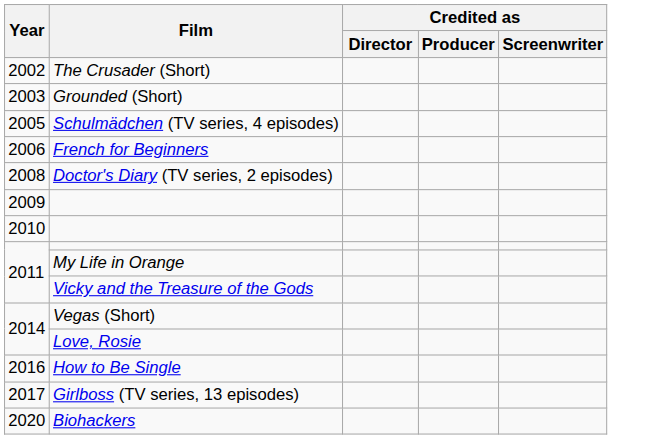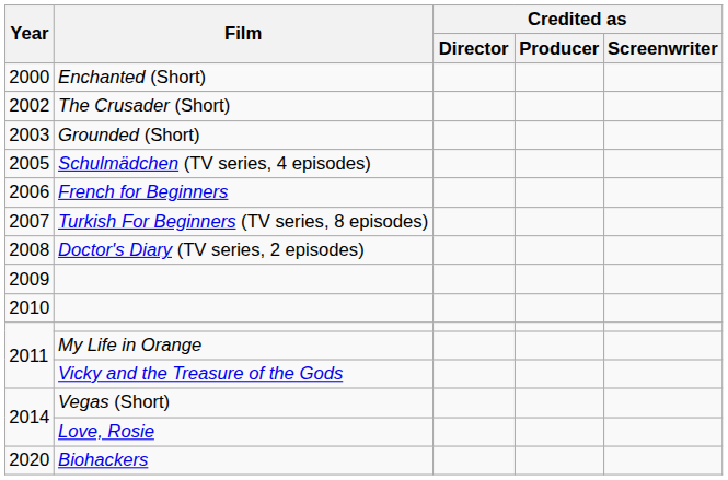+ row: 2000 | Enchanted (Short)
+ row: 2007 | Turkish For Beginners (TV series, 8 episodes)
- row: 2016 | How to Be Single
- row: 2017 | Girlboss (TV series, 13 episodes)
